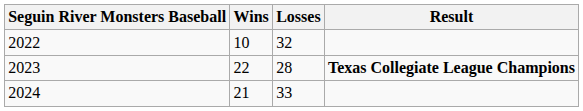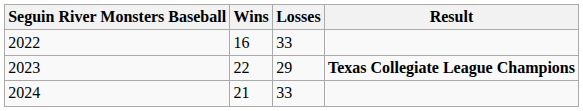2022 | Wins: 10 -> 16
2022 | Losses: 32 -> 33
2023 | Losses: 28 -> 29
